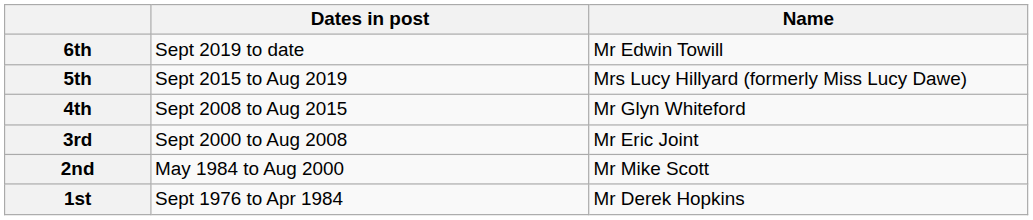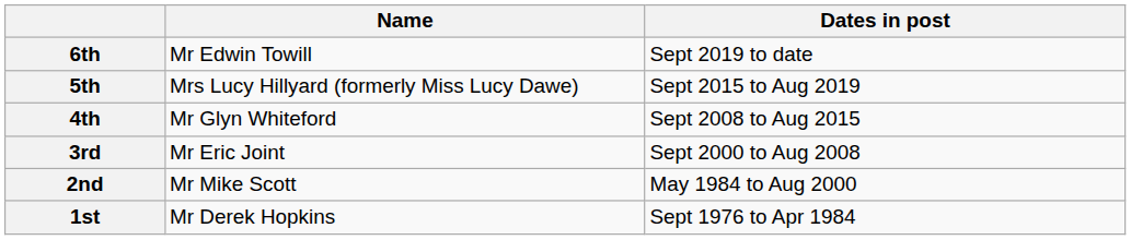columns swapped: Name <-> Dates in post
